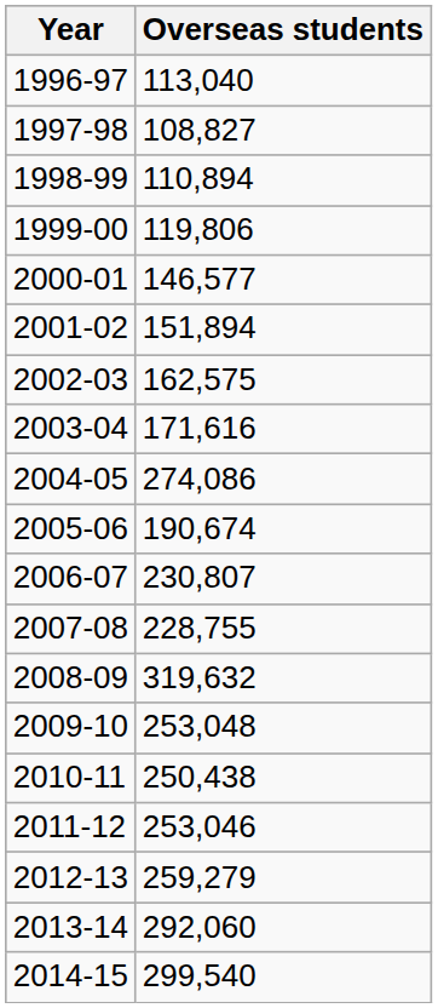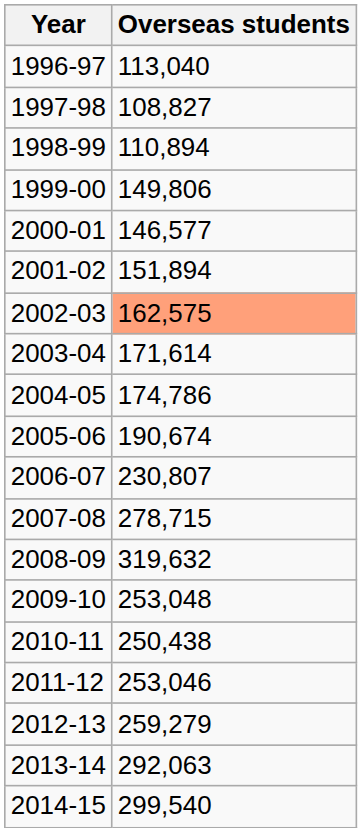1999-00 | Overseas students: 119,806 -> 149,806
2002-03 | Overseas students: no background -> lightsalmon background
2003-04 | Overseas students: 171,616 -> 171,614
2004-05 | Overseas students: 274,086 -> 174,786
2007-08 | Overseas students: 228,755 -> 278,715
2013-14 | Overseas students: 292,060 -> 292,063
